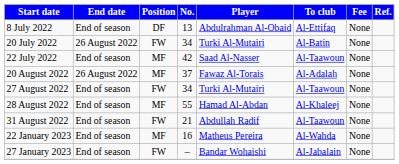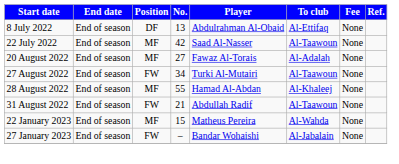- row: 20 July 2022 | 26 August 2022 | FW | 34 | Turki Al-Mutairi | Al-Batin | None
20 August 2022 | End date: 26 August 2022 -> End of season
20 August 2022 | No.: 37 -> 27
22 January 2023 | No.: 16 -> 15
